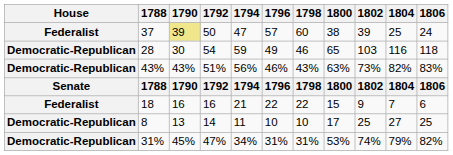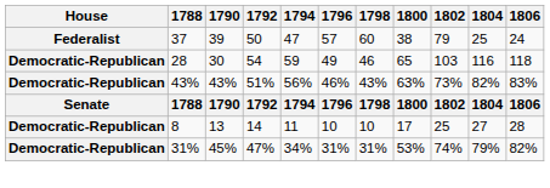37 | 1790: khaki background -> no background
37 | 1802: 39 -> 79
- row: Federalist | 18 | 16 | 16 | 21 | 22 | 22 | 15 | 9 | 7 | 6
8 | 1806: 25 -> 28
